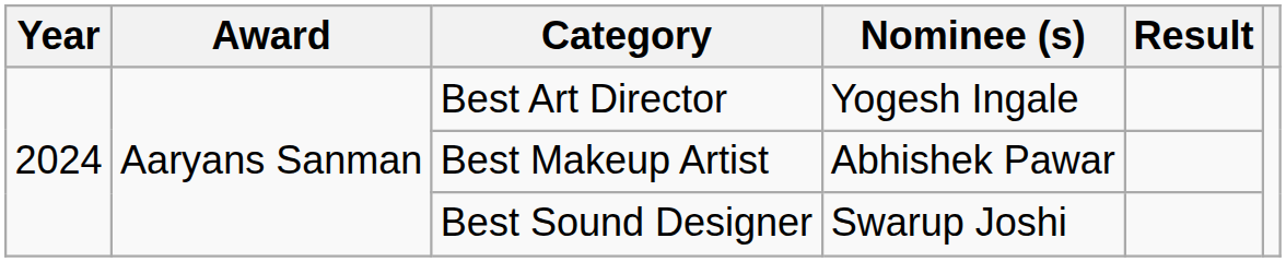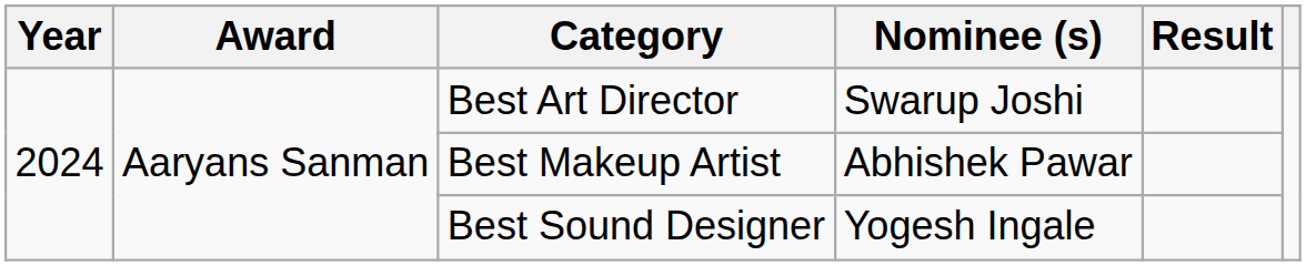Best Art Director | Nominee (s): Yogesh Ingale -> Swarup Joshi
Best Sound Designer | Nominee (s): Swarup Joshi -> Yogesh Ingale
